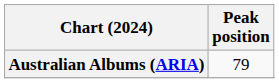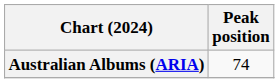Australian Albums (ARIA) | Peak position: 79 -> 74
